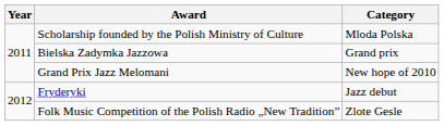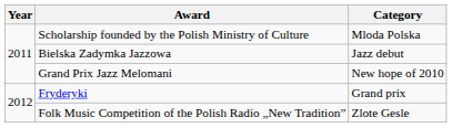Bielska Zadymka Jazzowa | Category: Grand prix -> Jazz debut
Fryderyki | Category: Jazz debut -> Grand prix
